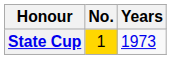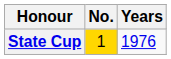State Cup | Years: 1973 -> 1976
